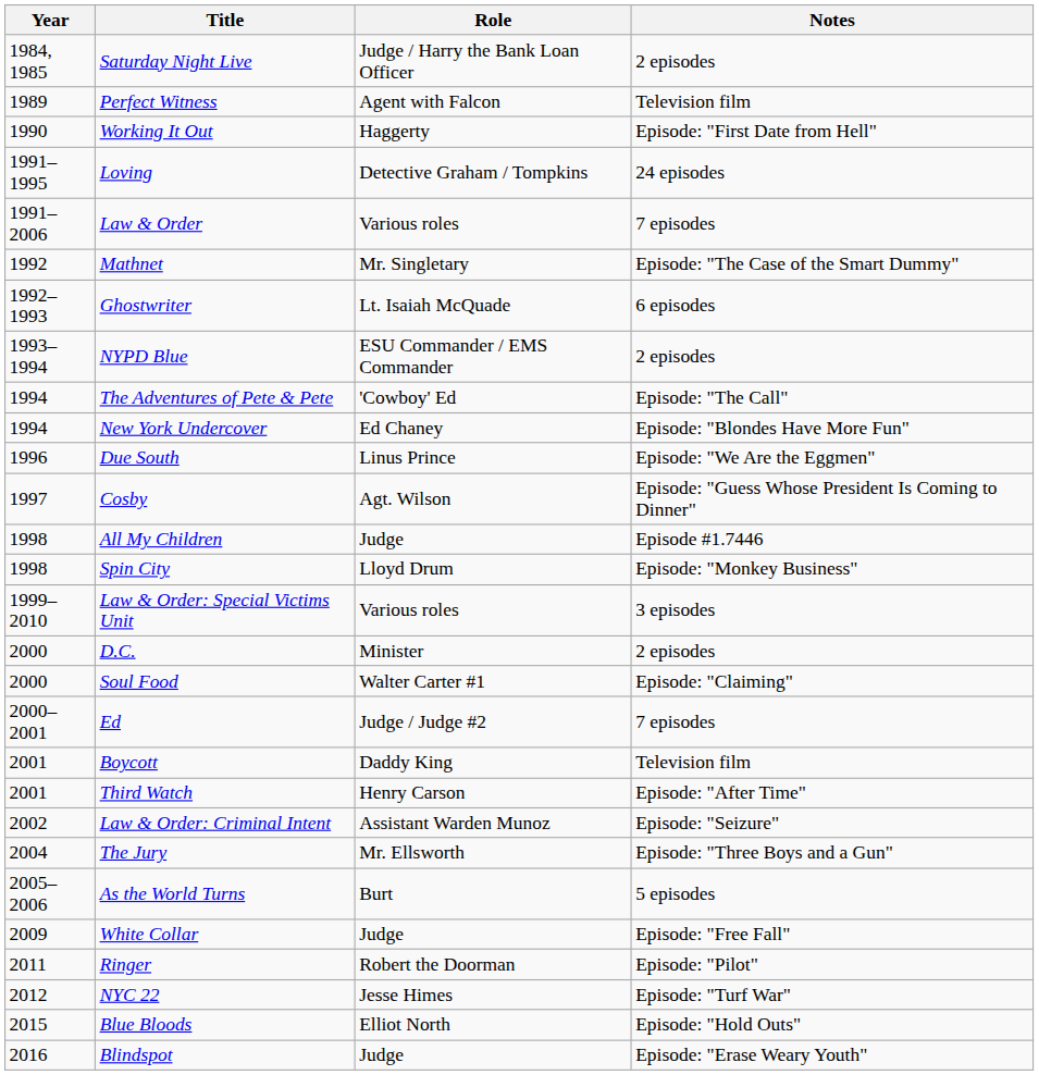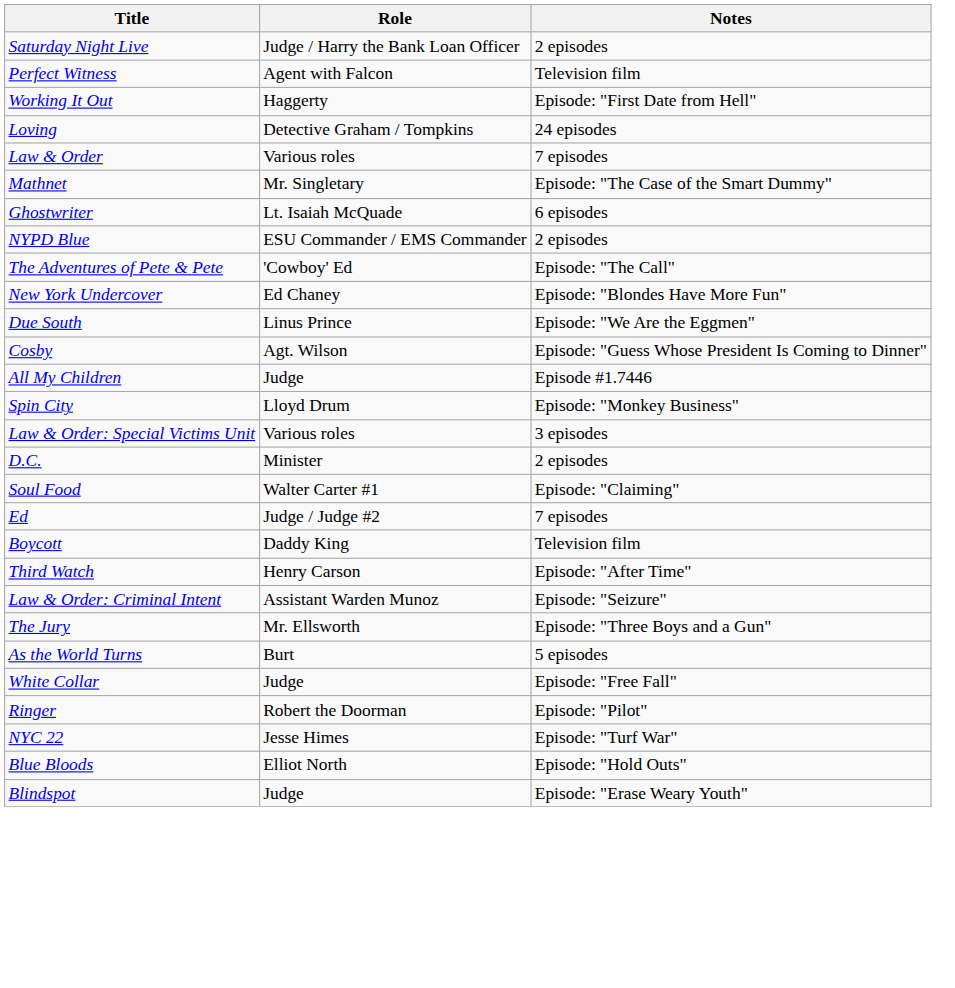- column: Year | 1984, 1985 | 1989 | 1990 | 1991–1995 | 1991–2006 | 1992 | 1992–1993 | 1993–1994 | 1994 | 1994 | 1996 | 1997 | 1998 | 1998 | 1999–2010 | 2000 | 2000 | 2000–2001 | 2001 | 2001 | 2002 | 2004 | 2005–2006 | 2009 | 2011 | 2012 | 2015 | 2016
